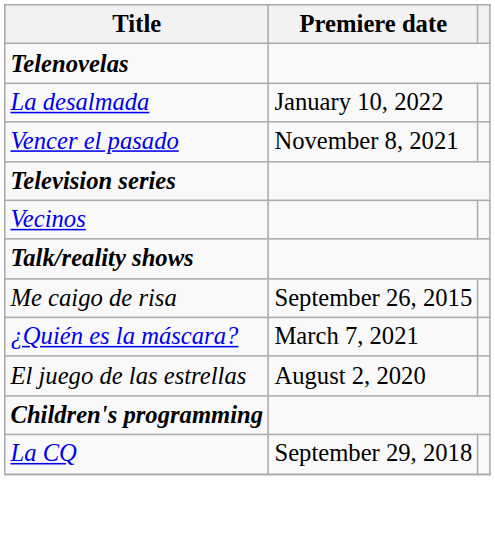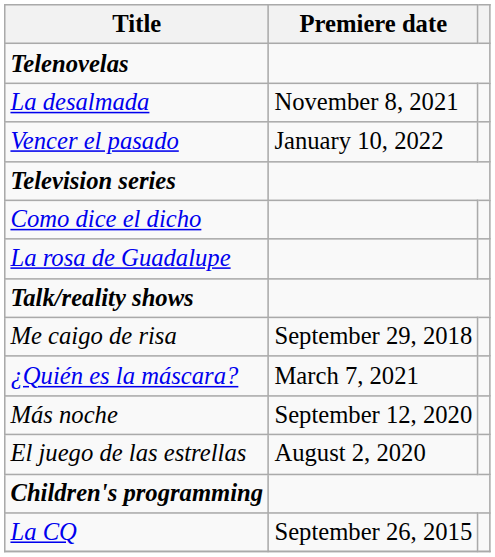La desalmada | Premiere date: January 10, 2022 -> November 8, 2021
Vencer el pasado | Premiere date: November 8, 2021 -> January 10, 2022
+ row: Como dice el dicho
+ row: La rosa de Guadalupe
- row: Vecinos
Me caigo de risa | Premiere date: September 26, 2015 -> September 29, 2018
+ row: Más noche | September 12, 2020
La CQ | Premiere date: September 29, 2018 -> September 26, 2015
